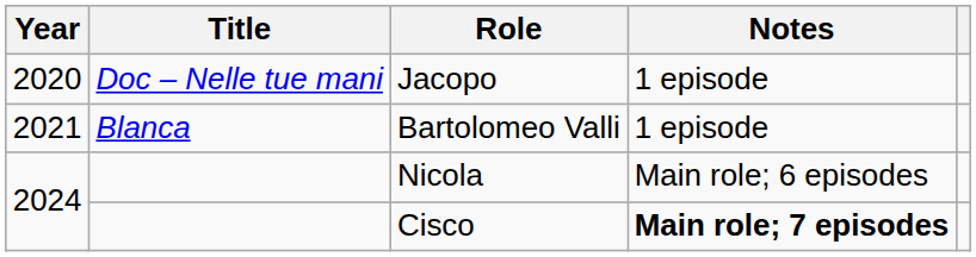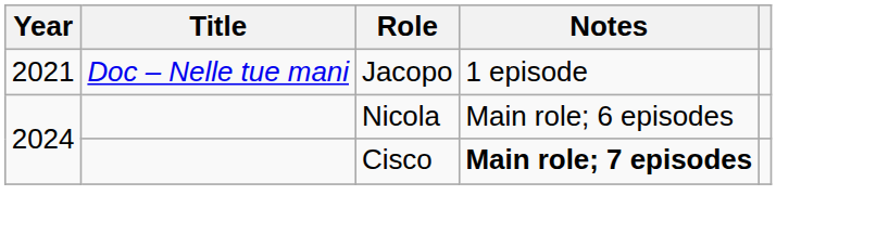Jacopo | Year: 2020 -> 2021
- row: 2021 | Blanca | Bartolomeo Valli | 1 episode
